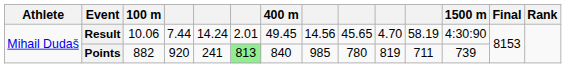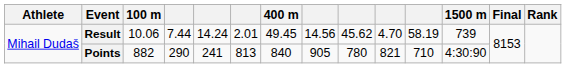Result | column 9: 45.65 -> 45.62
Result | 1500 m: 4:30:90 -> 739
Points | column 4: 920 -> 290
Points | column 6: lightgreen background -> no background
Points | column 8: 985 -> 905
Points | column 10: 819 -> 821
Points | column 11: 711 -> 710
Points | 1500 m: 739 -> 4:30:90
